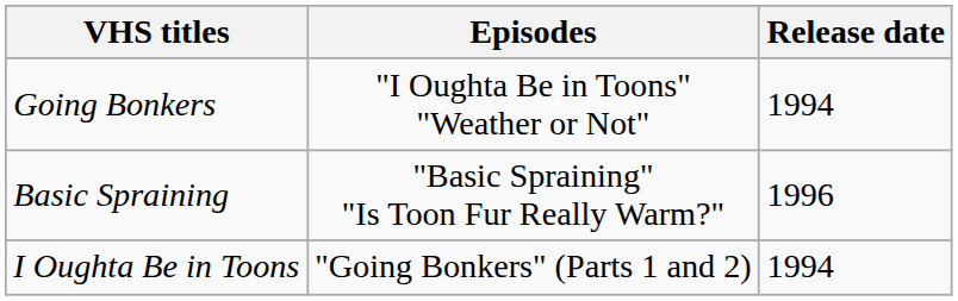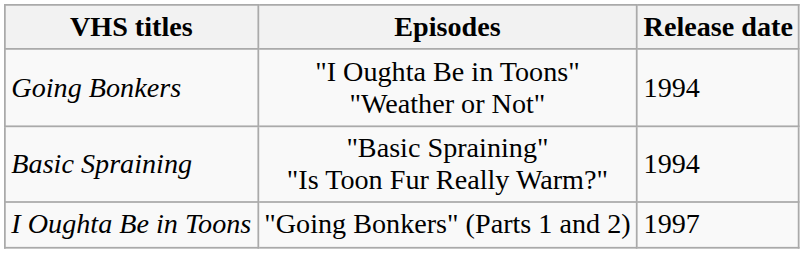Basic Spraining | Release date: 1996 -> 1994
I Oughta Be in Toons | Release date: 1994 -> 1997
